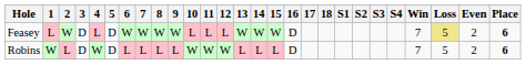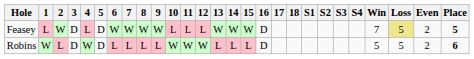Feasey | Place: 6 -> 5
Robins | Win: 7 -> 5
